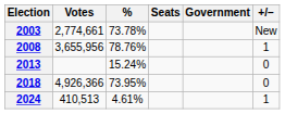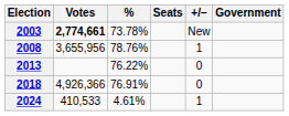columns swapped: +/– <-> Government
2003 | Votes: normal -> bold
2013 | %: 15.24% -> 76.22%
2018 | %: 73.95% -> 76.91%
2024 | Votes: 410,513 -> 410,533
